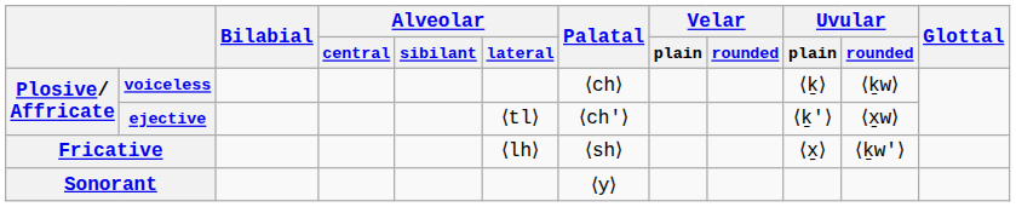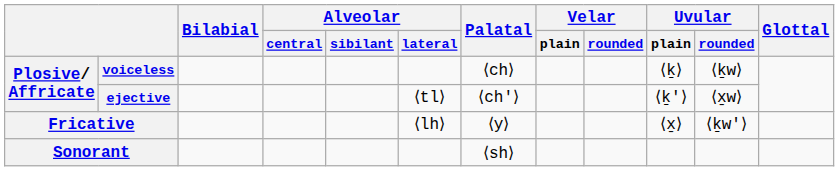Fricative | Palatal: ⟨sh⟩ -> ⟨y⟩
Sonorant | Palatal: ⟨y⟩ -> ⟨sh⟩
